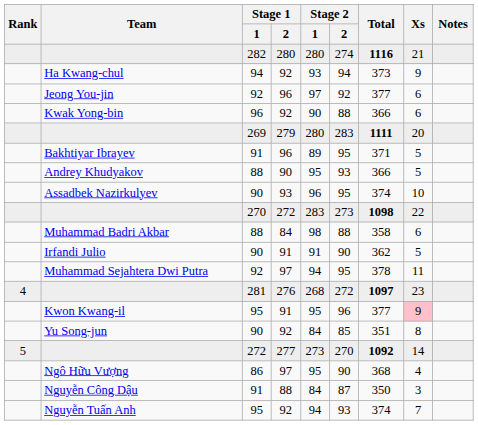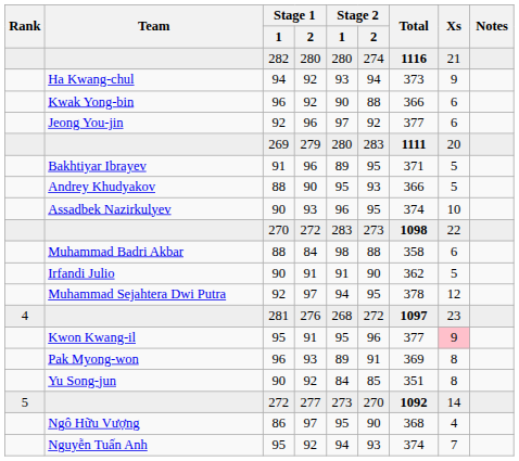rows swapped: Jeong You-jin <-> Kwak Yong-bin
Muhammad Sejahtera Dwi Putra | Xs: 11 -> 12
+ row: Pak Myong-won | 96 | 93 | 89 | 91 | 369 | 8
- row: Nguyễn Công Dậu | 91 | 88 | 84 | 87 | 350 | 3
